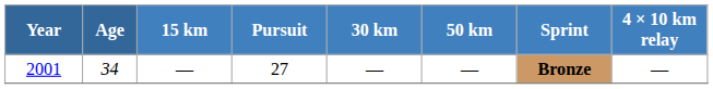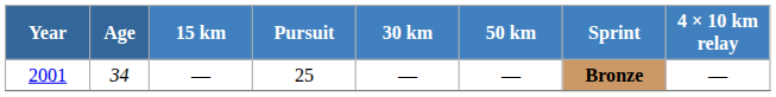2001 | Pursuit: 27 -> 25
